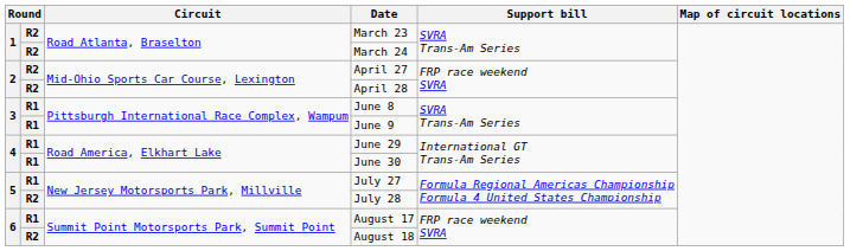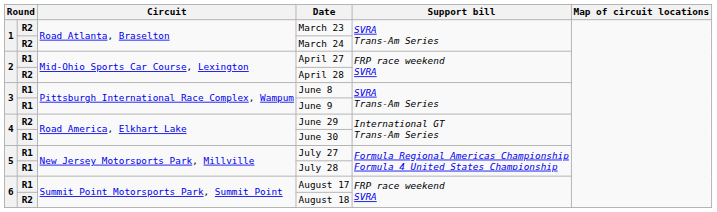April 27 | column 2: R2 -> R1
June 29 | column 2: R1 -> R2
July 28 | column 2: R2 -> R1
